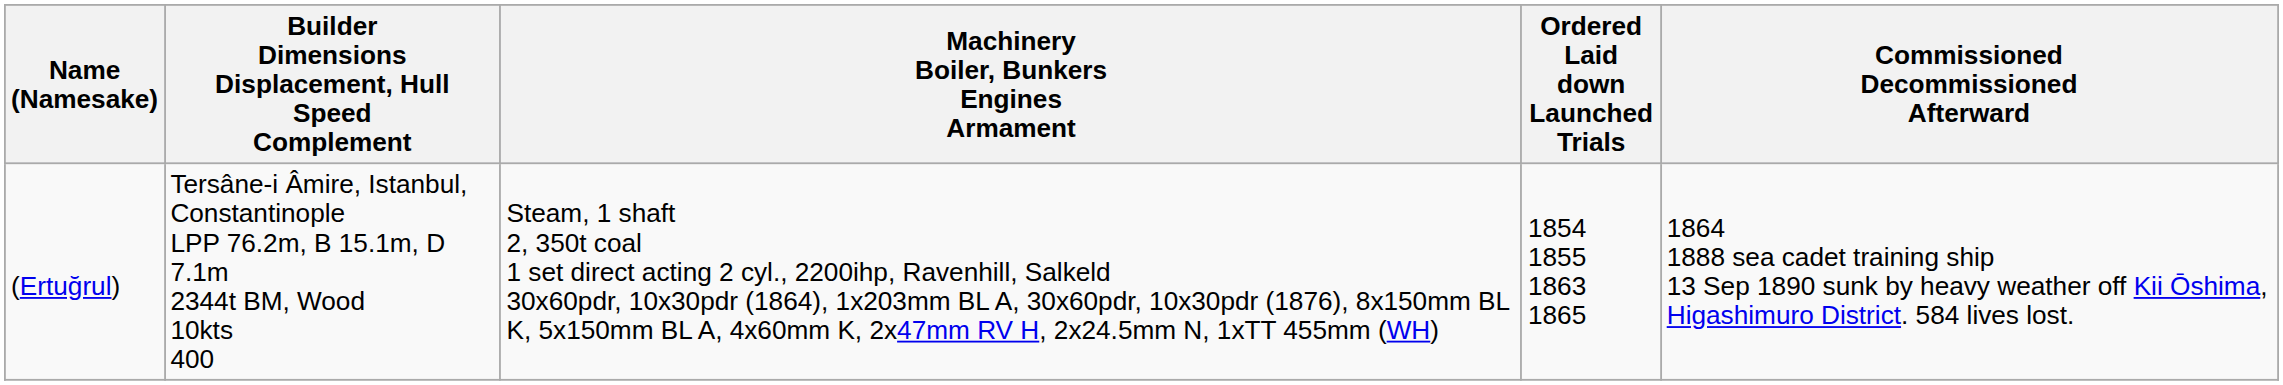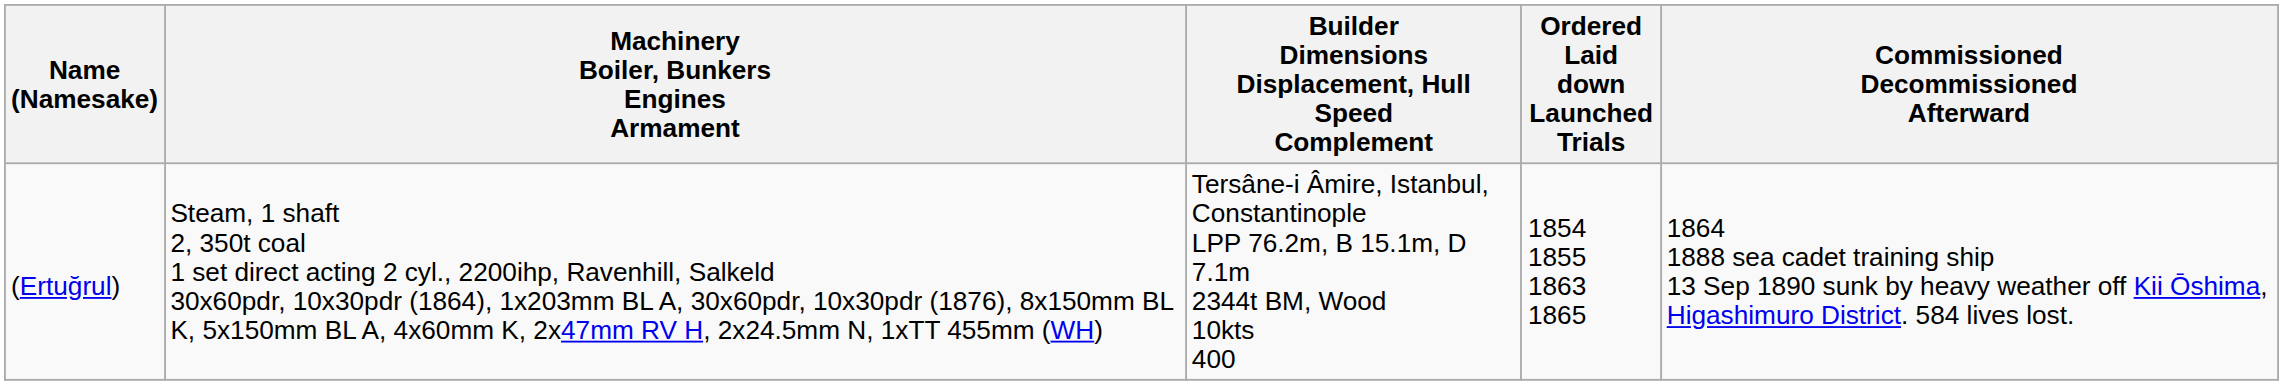columns swapped: Builder Dimensions Displacement, Hull Speed Complement <-> Machinery Boiler, Bunkers Engines Armament
